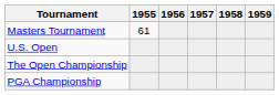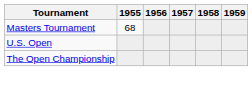Masters Tournament | 1955: 61 -> 68
- row: PGA Championship
